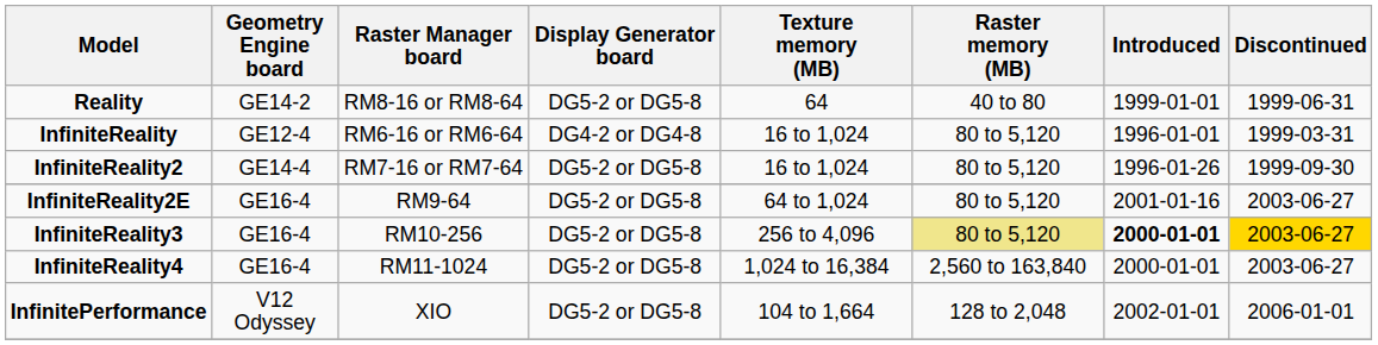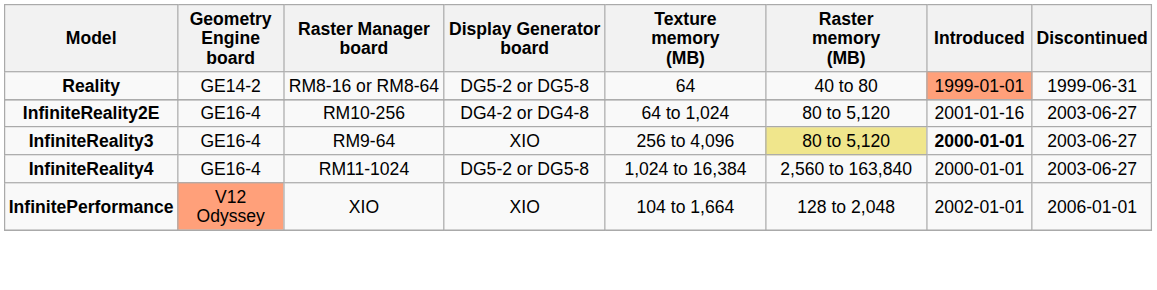Reality | Introduced: no background -> lightsalmon background
- row: InfiniteReality | GE12-4 | RM6-16 or RM6-64 | DG4-2 or DG4-8 | 16 to 1,024 | 80 to 5,120 | 1996-01-01 | 1999-03-31
- row: InfiniteReality2 | GE14-4 | RM7-16 or RM7-64 | DG5-2 or DG5-8 | 16 to 1,024 | 80 to 5,120 | 1996-01-26 | 1999-09-30
InfiniteReality2E | Raster Manager board: RM9-64 -> RM10-256
InfiniteReality2E | Display Generator board: DG5-2 or DG5-8 -> DG4-2 or DG4-8
InfiniteReality3 | Raster Manager board: RM10-256 -> RM9-64
InfiniteReality3 | Display Generator board: DG5-2 or DG5-8 -> XIO
InfiniteReality3 | Discontinued: gold background -> no background
InfinitePerformance | Geometry Engine board: no background -> lightsalmon background
InfinitePerformance | Display Generator board: DG5-2 or DG5-8 -> XIO
